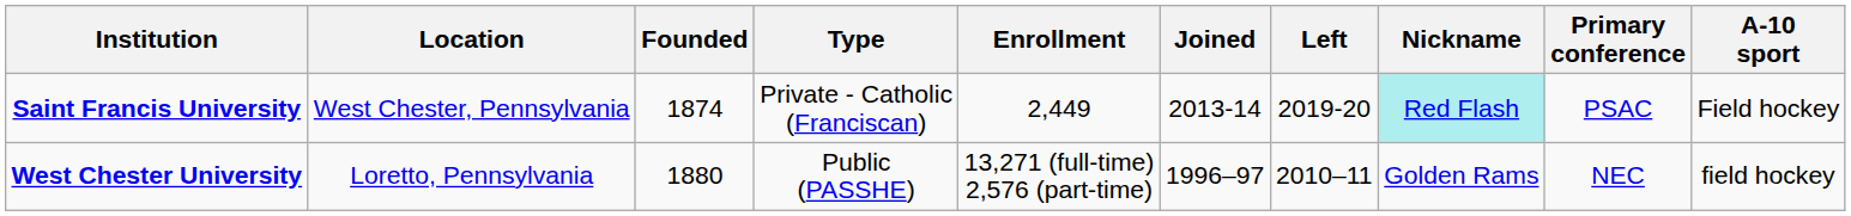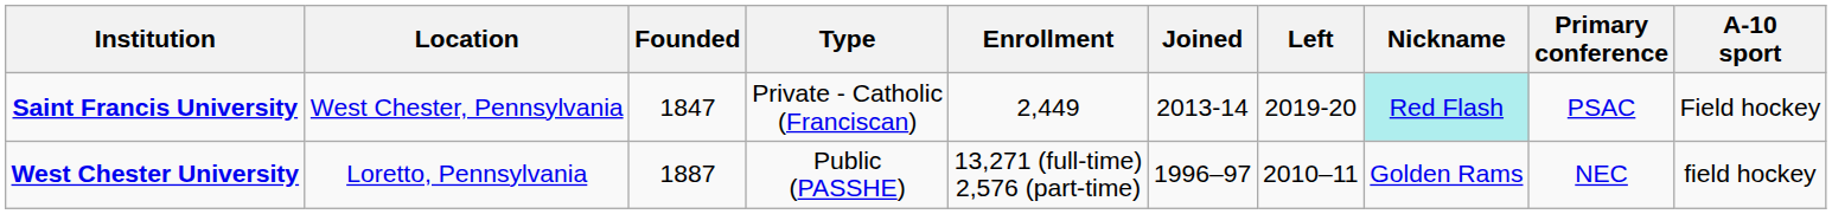Saint Francis University | Founded: 1874 -> 1847
West Chester University | Founded: 1880 -> 1887
